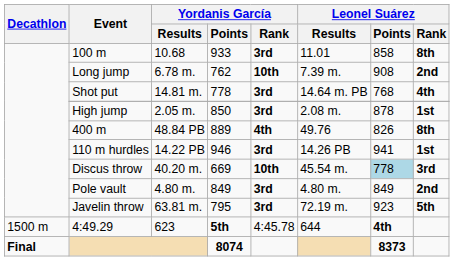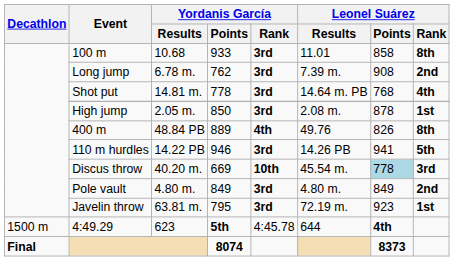Long jump | Yordanis García / Rank: 10th -> 3rd
110 m hurdles | Leonel Suárez / Rank: 1st -> 5th
Javelin throw | Leonel Suárez / Rank: 5th -> 1st
